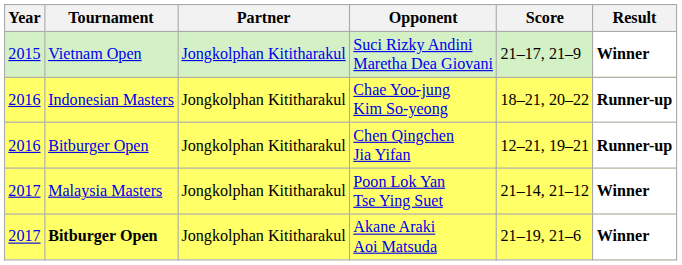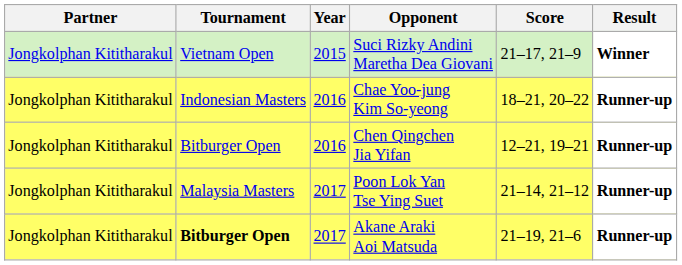columns swapped: Year <-> Partner
Poon Lok Yan Tse Ying Suet | Result: Winner -> Runner-up
Akane Araki Aoi Matsuda | Result: Winner -> Runner-up
